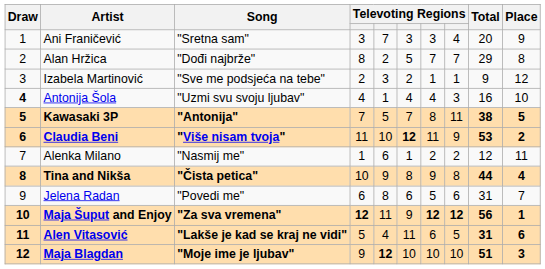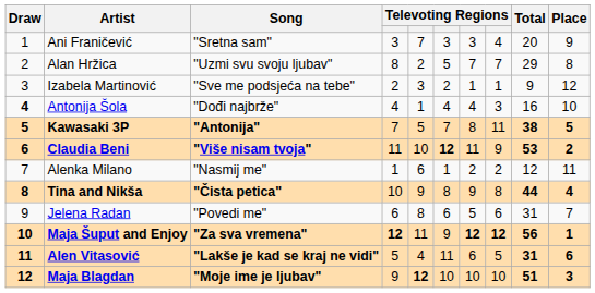Alan Hržica | Song: "Dođi najbrže" -> "Uzmi svu svoju ljubav"
Antonija Šola | Song: "Uzmi svu svoju ljubav" -> "Dođi najbrže"
